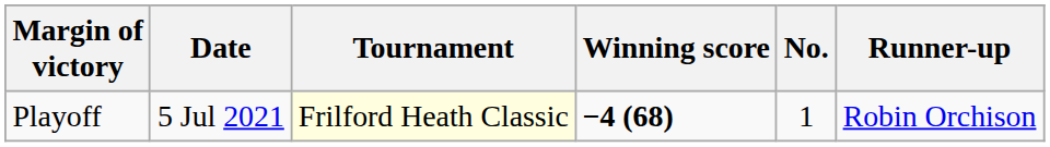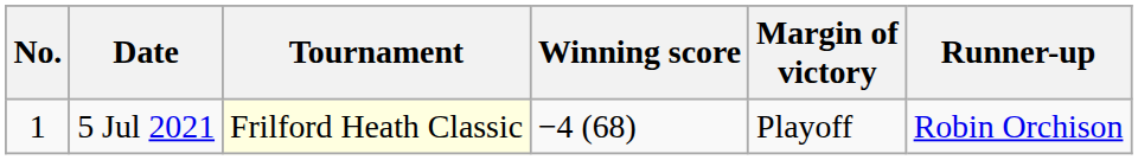columns swapped: No. <-> Margin of victory
5 Jul 2021 | Winning score: bold -> normal
